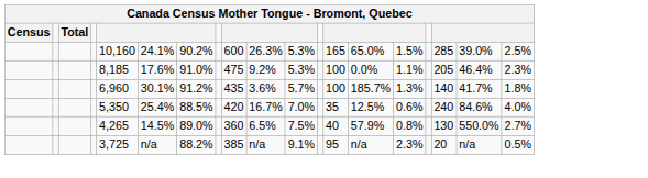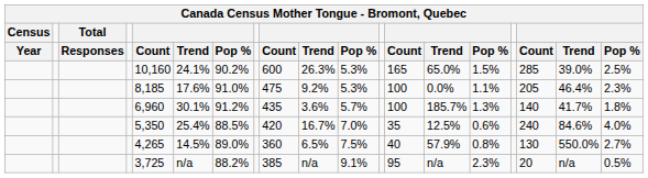+ row: Year | Responses | Count | Trend | Pop % | Count | Trend | Pop % | Count | Trend | Pop % | Count | Trend | Pop %
